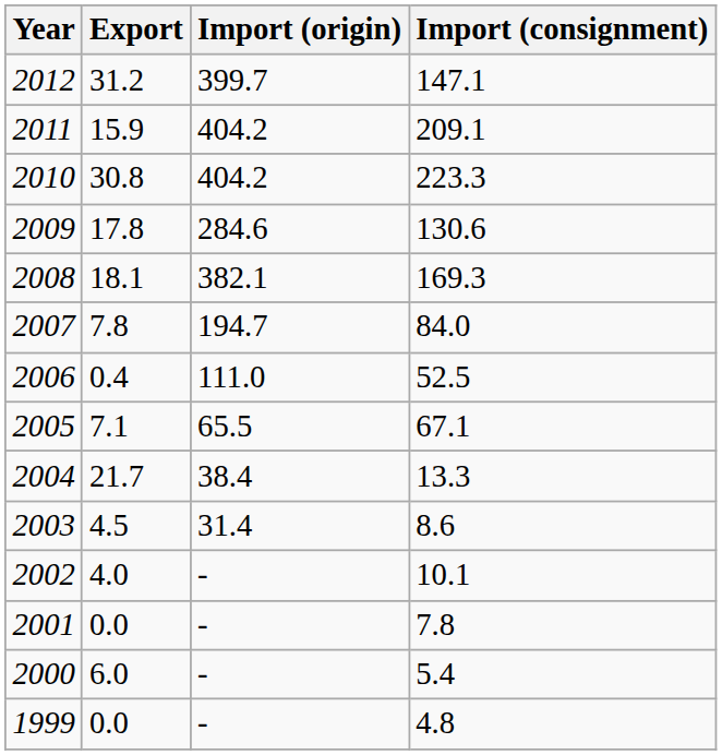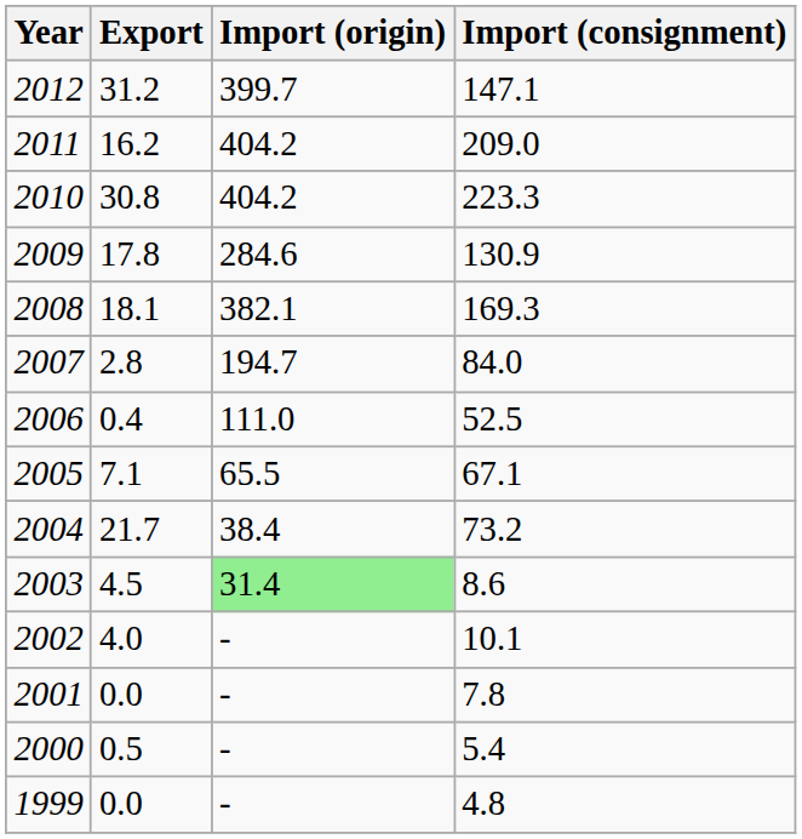2011 | Export: 15.9 -> 16.2
2011 | Import (consignment): 209.1 -> 209.0
2009 | Import (consignment): 130.6 -> 130.9
2007 | Export: 7.8 -> 2.8
2004 | Import (consignment): 13.3 -> 73.2
2003 | Import (origin): no background -> lightgreen background
2000 | Export: 6.0 -> 0.5
